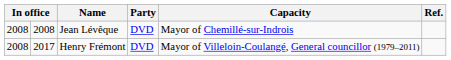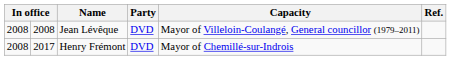Jean Lévêque | Capacity: Mayor of Chemillé-sur-Indrois -> Mayor of Villeloin-Coulangé, General councillor (1979–2011)
Henry Frémont | Capacity: Mayor of Villeloin-Coulangé, General councillor (1979–2011) -> Mayor of Chemillé-sur-Indrois
